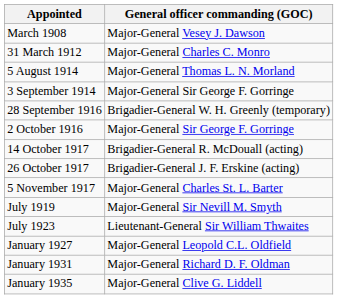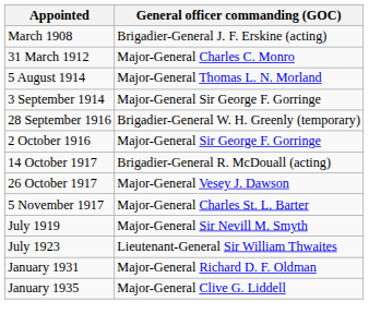March 1908 | General officer commanding (GOC): Major-General Vesey J. Dawson -> Brigadier-General J. F. Erskine (acting)
26 October 1917 | General officer commanding (GOC): Brigadier-General J. F. Erskine (acting) -> Major-General Vesey J. Dawson
- row: January 1927 | Major-General Leopold C.L. Oldfield
